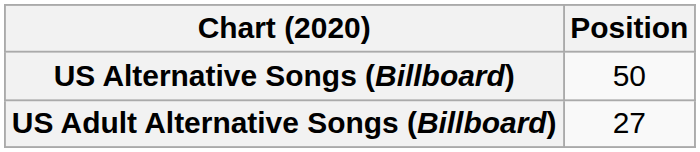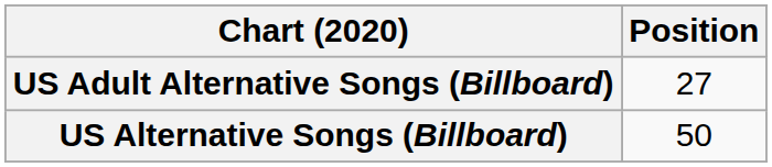rows swapped: US Adult Alternative Songs (Billboard) <-> US Alternative Songs (Billboard)
